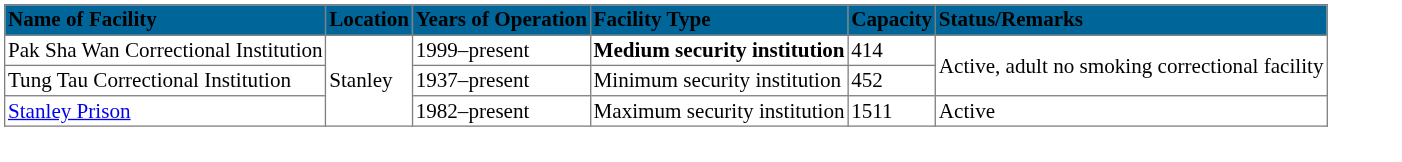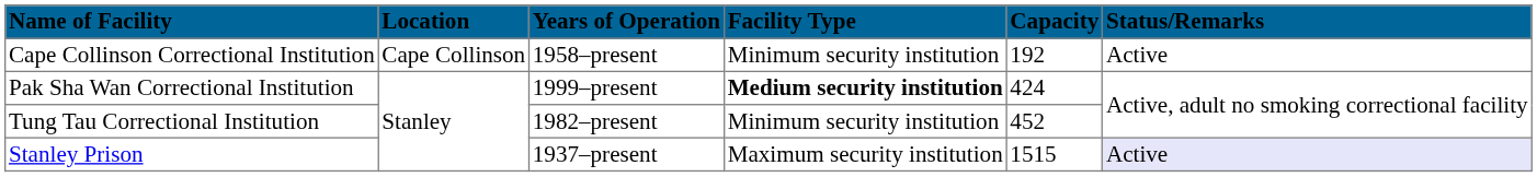+ row: Cape Collinson Correctional Institution | Cape Collinson | 1958–present | Minimum security institution | 192 | Active
Pak Sha Wan Correctional Institution | Capacity: 414 -> 424
Tung Tau Correctional Institution | Years of Operation: 1937–present -> 1982–present
Stanley Prison | Years of Operation: 1982–present -> 1937–present
Stanley Prison | Capacity: 1511 -> 1515
Stanley Prison | Status/Remarks: no background -> lavender background
